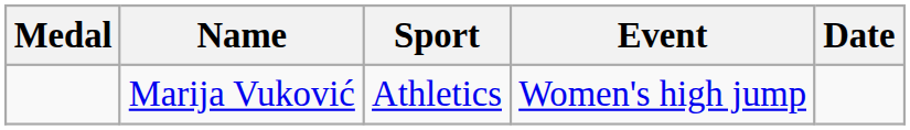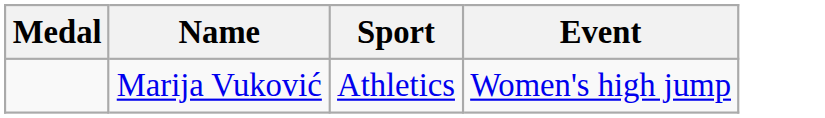- column: Date
